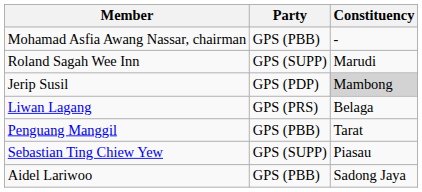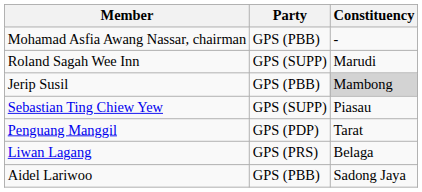Jerip Susil | Party: GPS (PDP) -> GPS (PBB)
rows swapped: Liwan Lagang <-> Sebastian Ting Chiew Yew
Penguang Manggil | Party: GPS (PBB) -> GPS (PDP)
